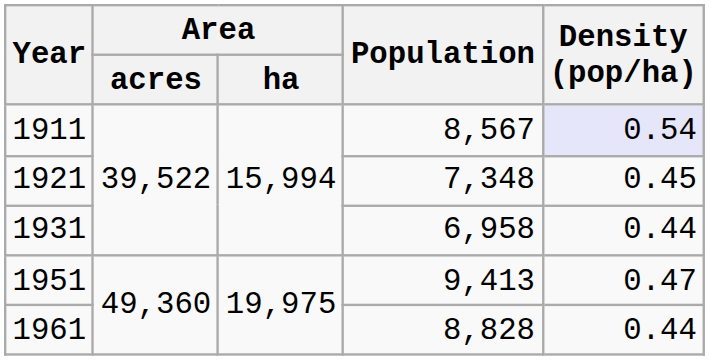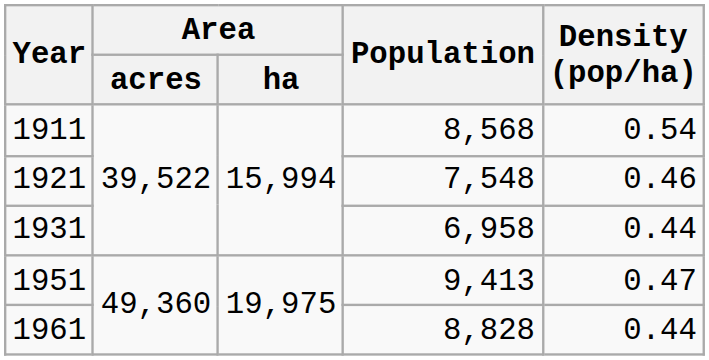1911 | Population: 8,567 -> 8,568
1911 | Density (pop/ha): lavender background -> no background
1921 | Population: 7,348 -> 7,548
1921 | Density (pop/ha): 0.45 -> 0.46
